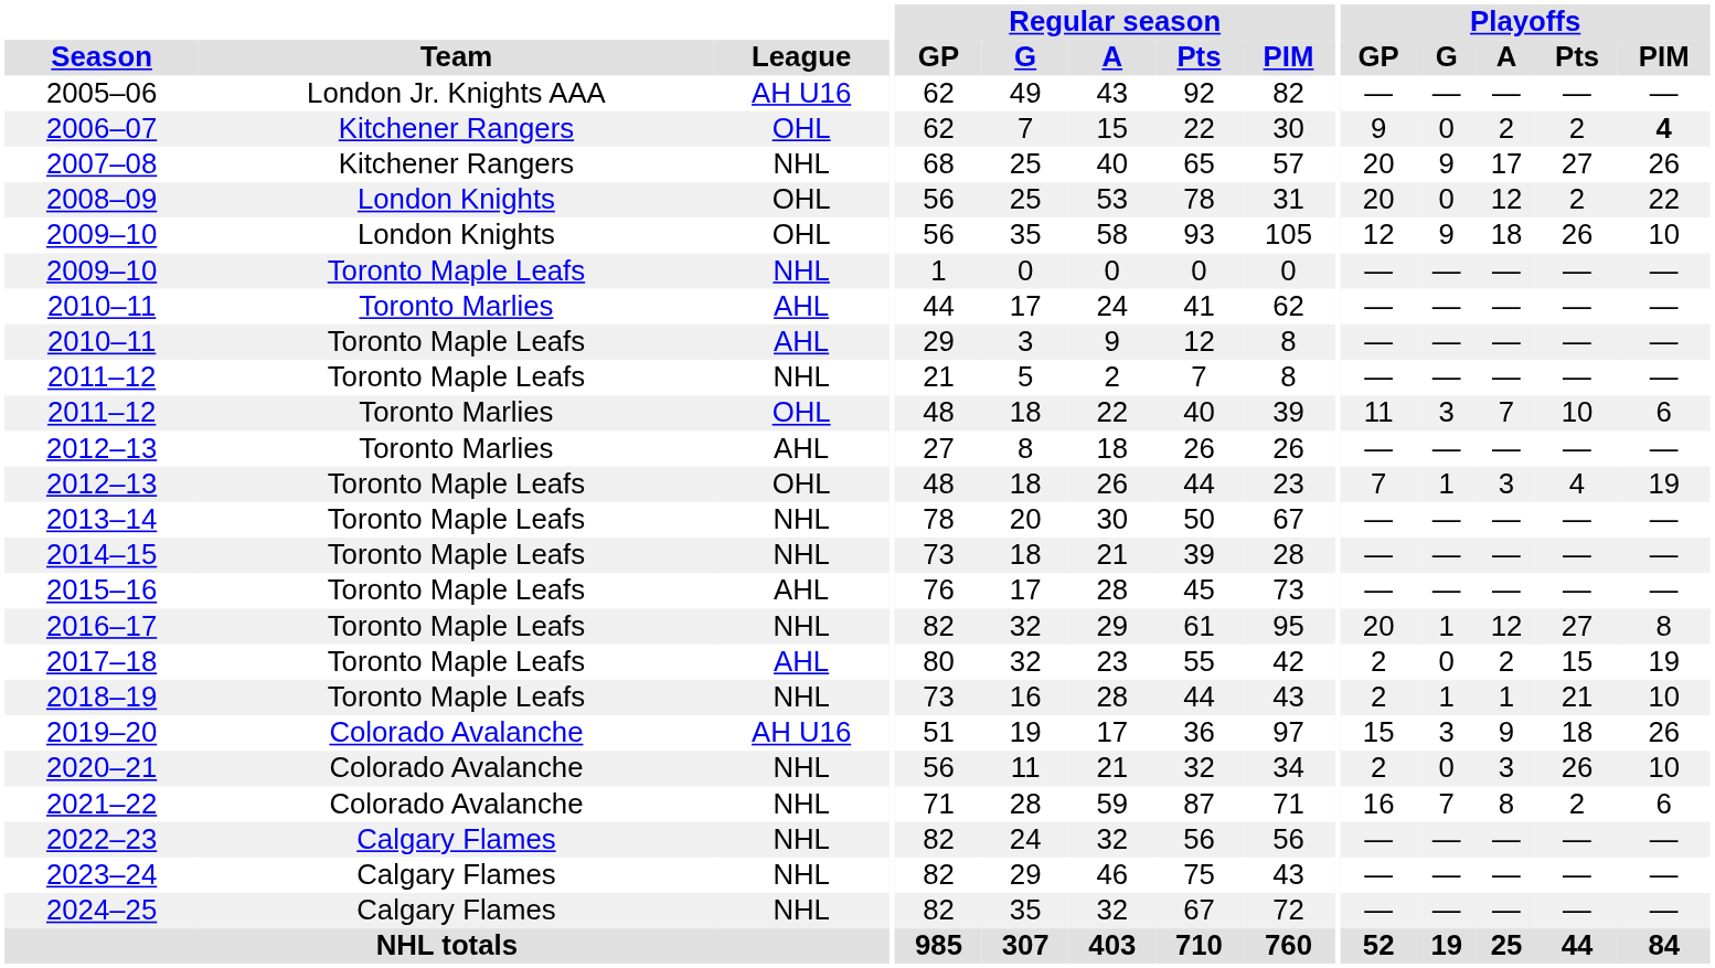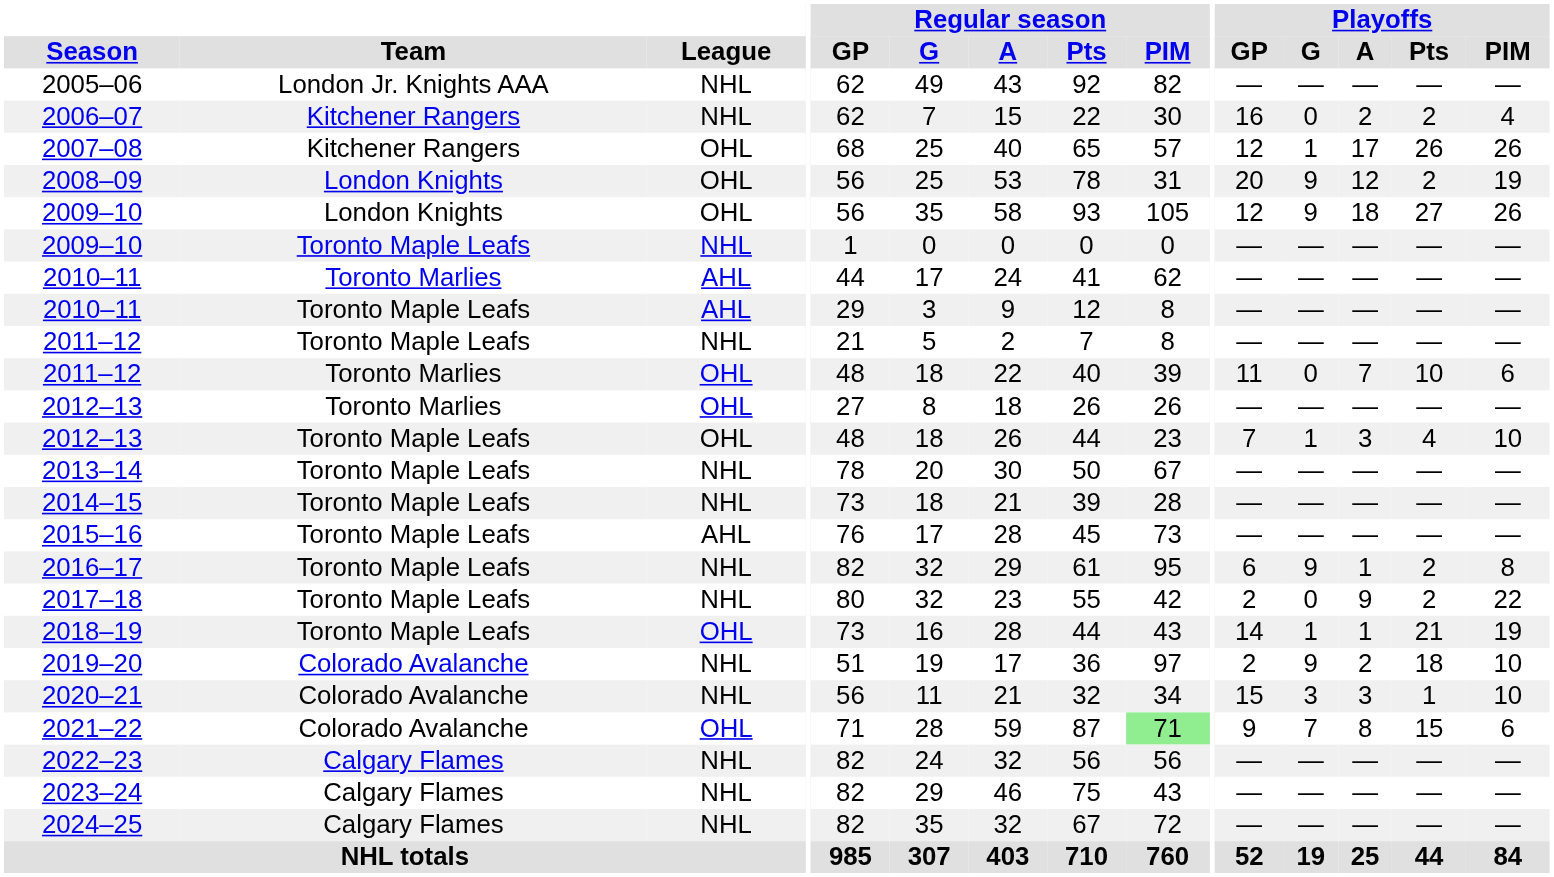2005–06 | League: AH U16 -> NHL
2006–07 | League: OHL -> NHL
2006–07 | Playoffs / GP: 9 -> 16
2006–07 | Playoffs / PIM: bold -> normal
2007–08 | League: NHL -> OHL
2007–08 | Playoffs / GP: 20 -> 12
2007–08 | Playoffs / G: 9 -> 1
2007–08 | Playoffs / Pts: 27 -> 26
2008–09 | Playoffs / G: 0 -> 9
2008–09 | Playoffs / PIM: 22 -> 19
2009–10 / London Knights | Playoffs / Pts: 26 -> 27
2009–10 / London Knights | Playoffs / PIM: 10 -> 26
2011–12 / Toronto Marlies | Playoffs / G: 3 -> 0
2012–13 / Toronto Marlies | League: AHL -> OHL
2012–13 / Toronto Maple Leafs | Playoffs / PIM: 19 -> 10
2016–17 | Playoffs / GP: 20 -> 6
2016–17 | Playoffs / G: 1 -> 9
2016–17 | Playoffs / A: 12 -> 1
2016–17 | Playoffs / Pts: 27 -> 2
2017–18 | League: AHL -> NHL
2017–18 | Playoffs / A: 2 -> 9
2017–18 | Playoffs / Pts: 15 -> 2
2017–18 | Playoffs / PIM: 19 -> 22
2018–19 | League: NHL -> OHL
2018–19 | Playoffs / GP: 2 -> 14
2018–19 | Playoffs / PIM: 10 -> 19
2019–20 | League: AH U16 -> NHL
2019–20 | Playoffs / GP: 15 -> 2
2019–20 | Playoffs / G: 3 -> 9
2019–20 | Playoffs / A: 9 -> 2
2019–20 | Playoffs / PIM: 26 -> 10
2020–21 | Playoffs / GP: 2 -> 15
2020–21 | Playoffs / G: 0 -> 3
2020–21 | Playoffs / Pts: 26 -> 1
2021–22 | League: NHL -> OHL
2021–22 | Regular season / PIM: no background -> lightgreen background
2021–22 | Playoffs / GP: 16 -> 9
2021–22 | Playoffs / Pts: 2 -> 15
